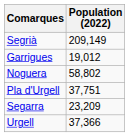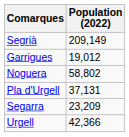Pla d'Urgell | Population (2022): 37,751 -> 37,131
Urgell | Population (2022): 37,366 -> 42,366
